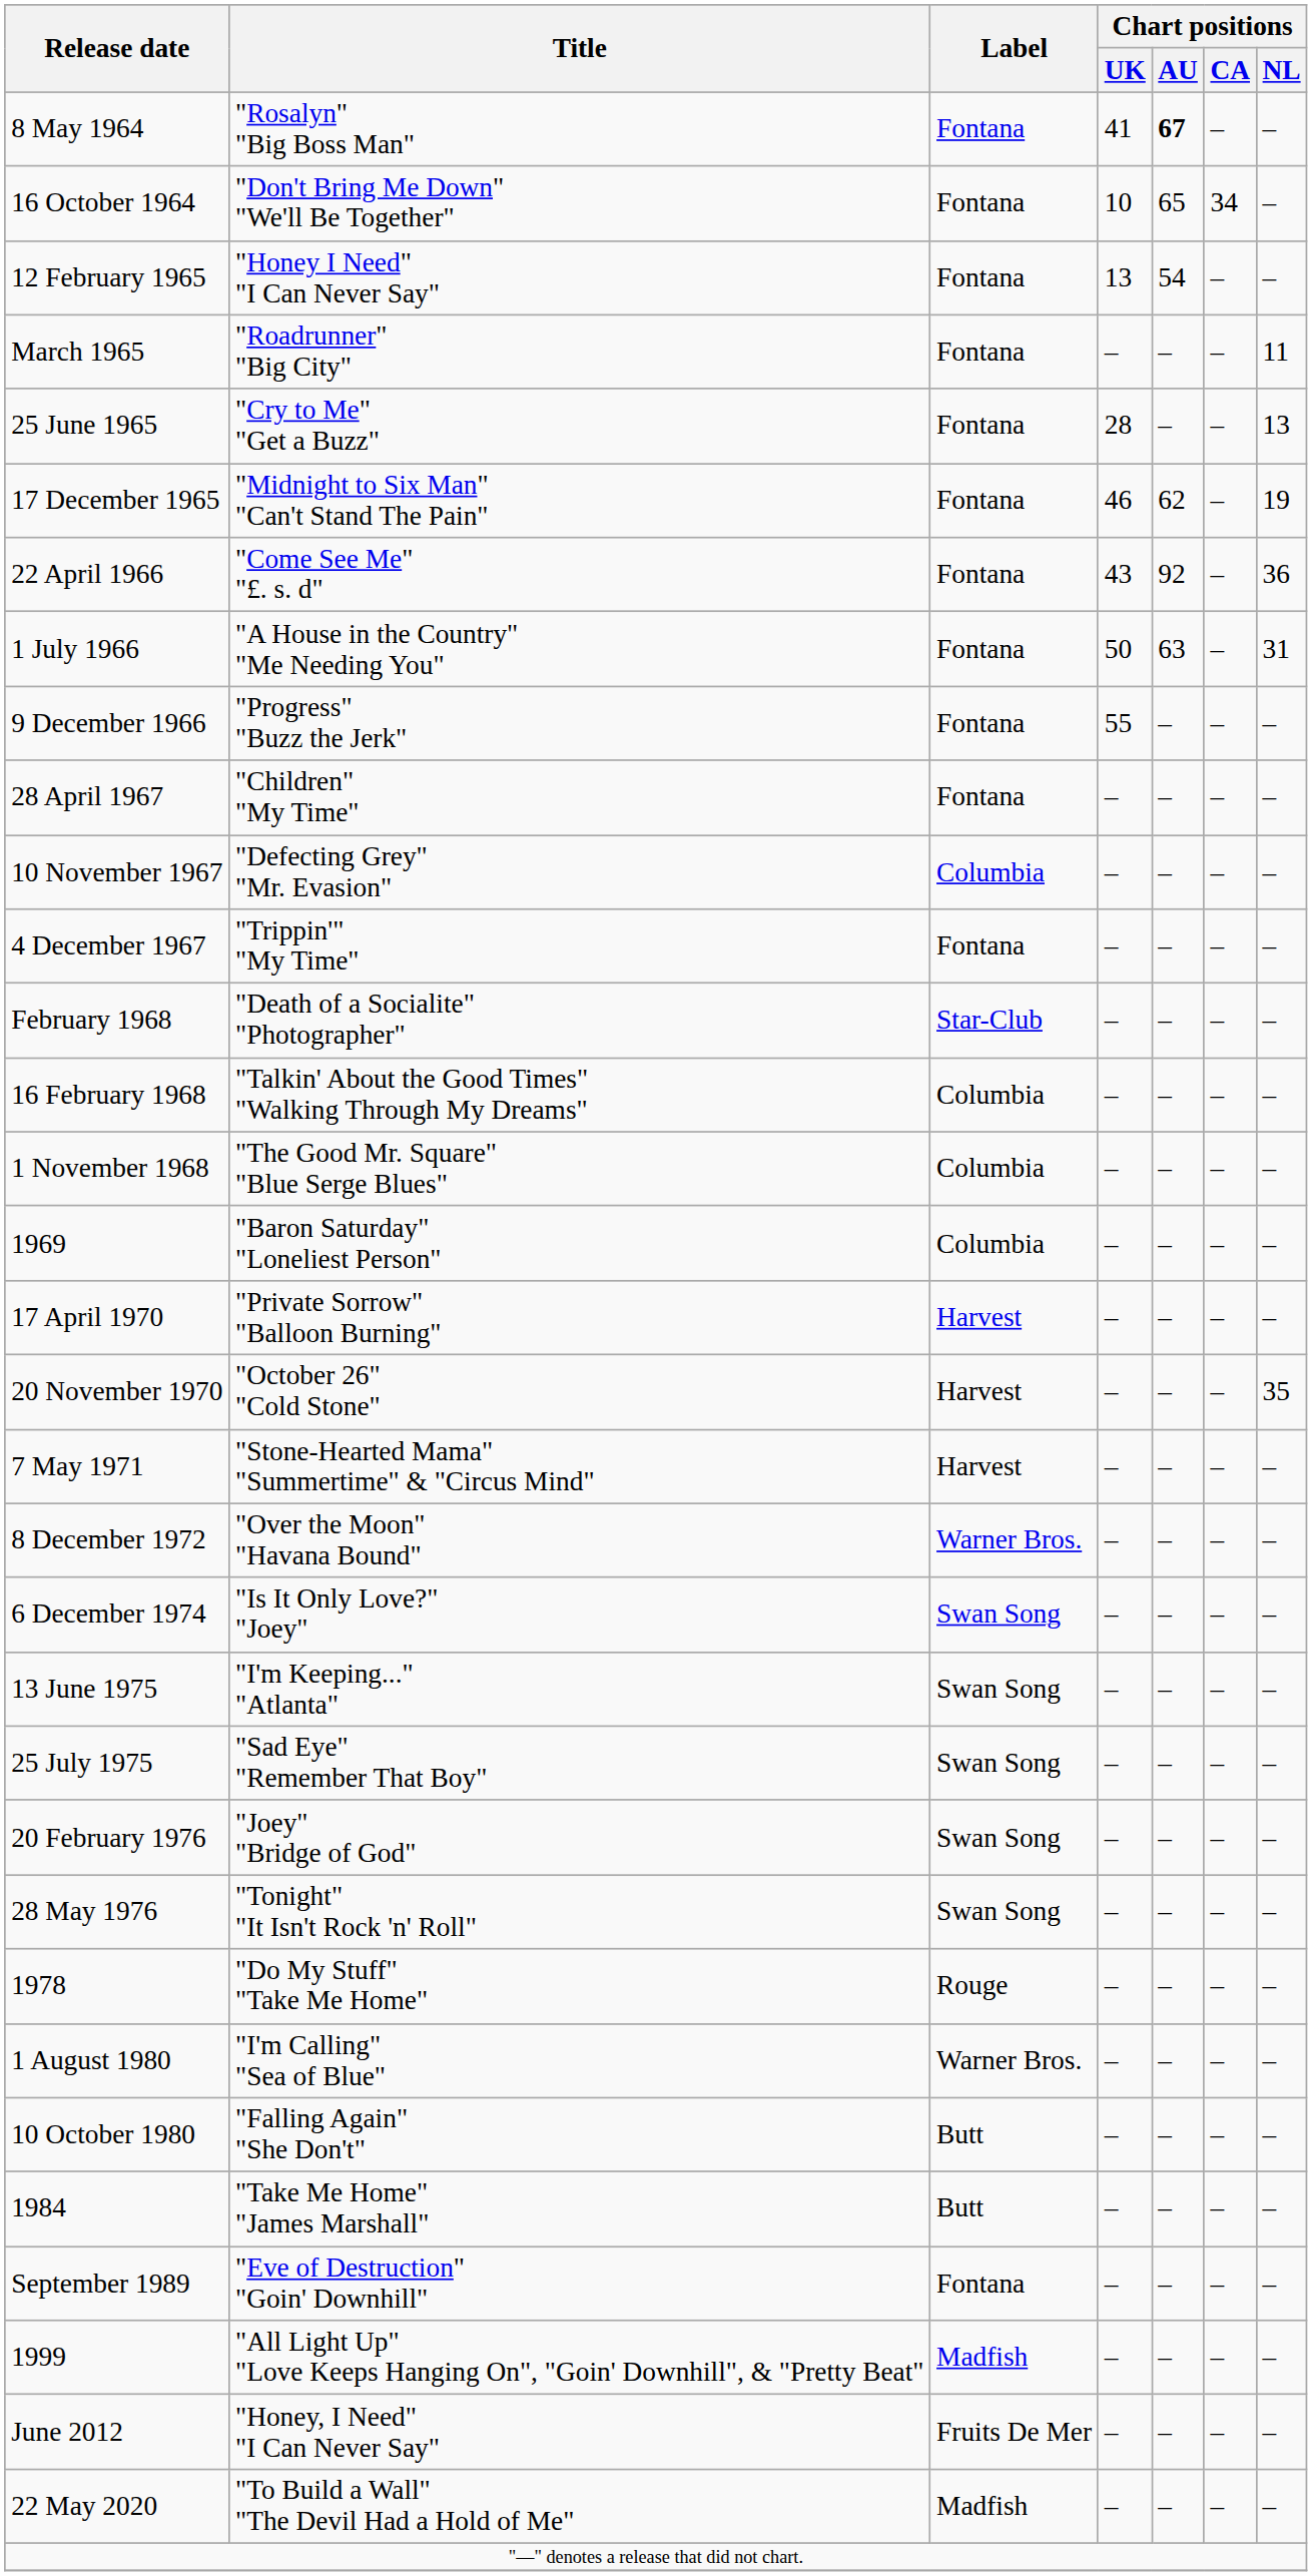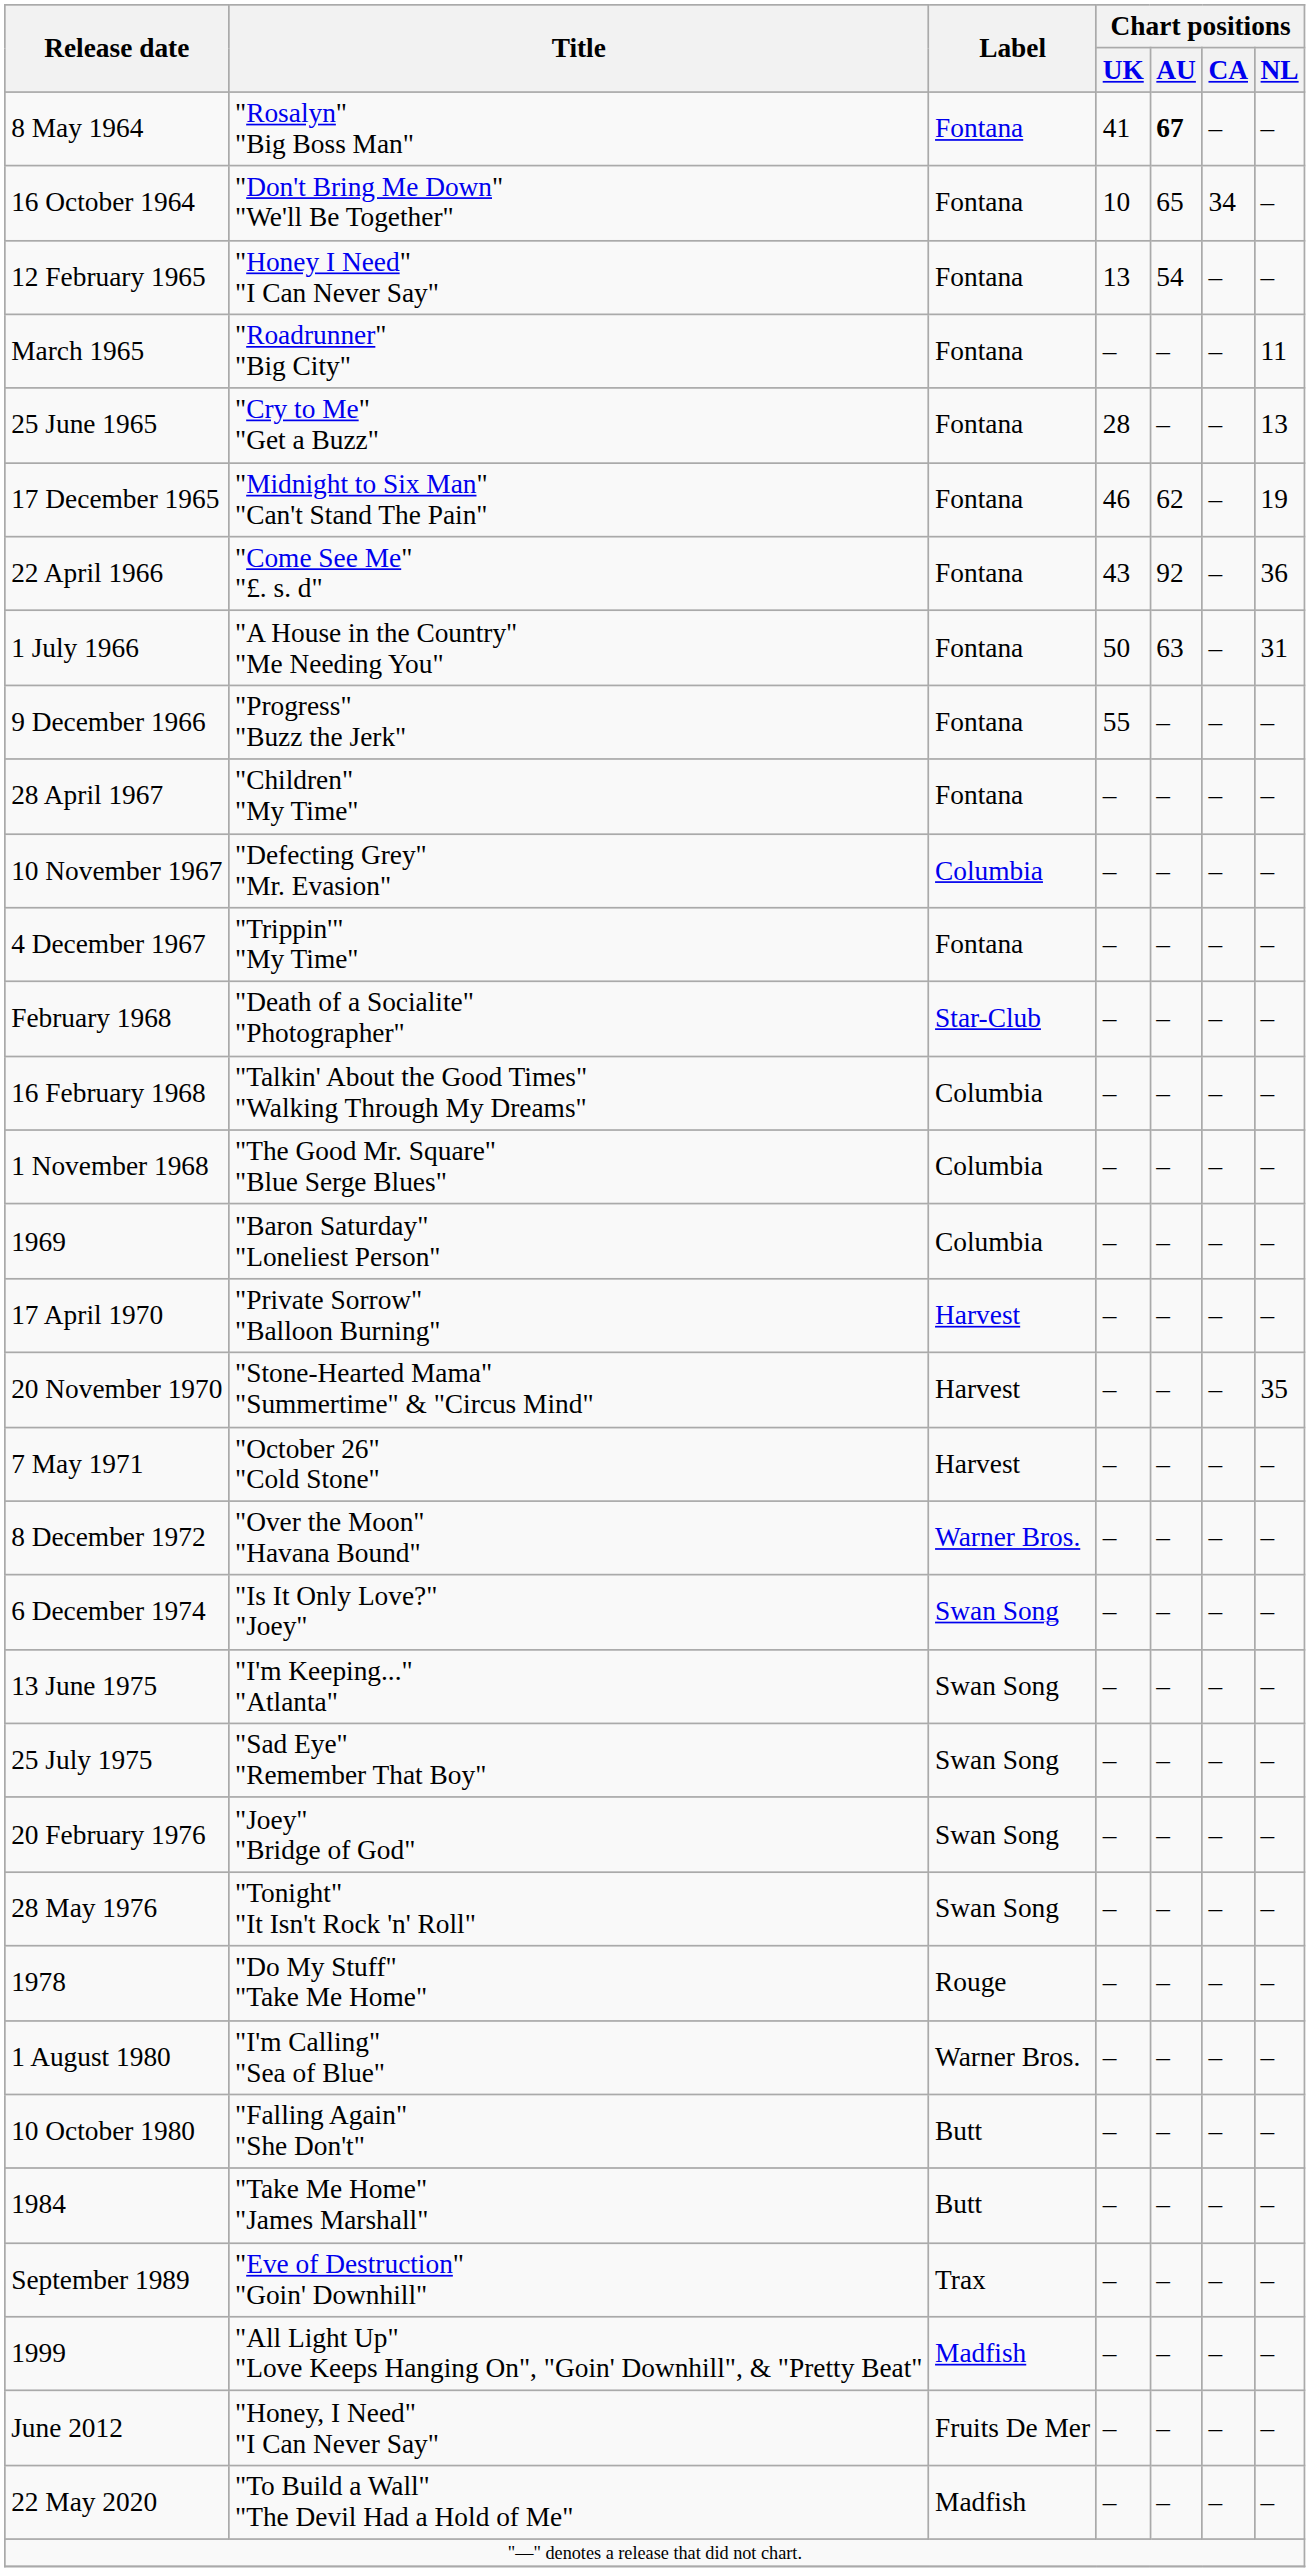20 November 1970 | Title: "October 26" "Cold Stone" -> "Stone-Hearted Mama" "Summertime" & "Circus Mind"
7 May 1971 | Title: "Stone-Hearted Mama" "Summertime" & "Circus Mind" -> "October 26" "Cold Stone"
September 1989 | Label: Fontana -> Trax
